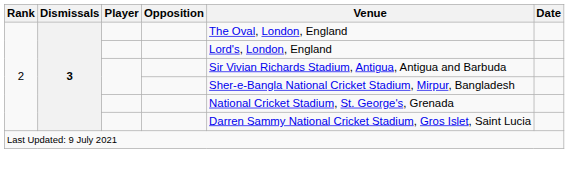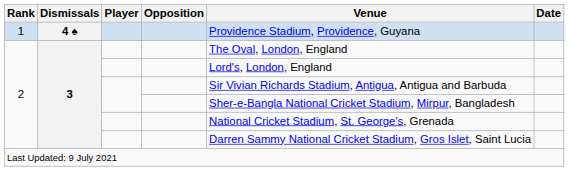+ row: 1 | 4 ♠ | Providence Stadium, Providence, Guyana
